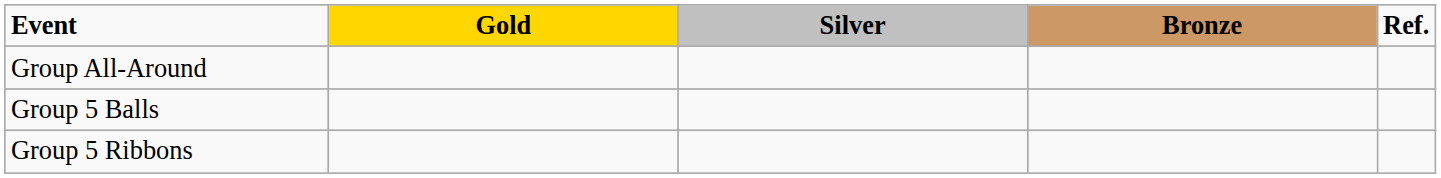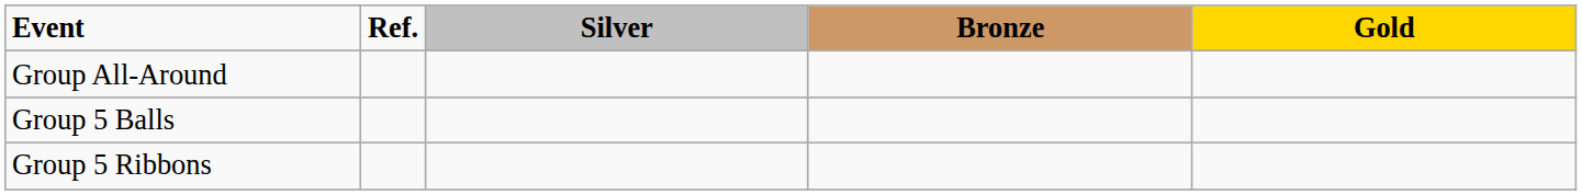columns swapped: Gold <-> Ref.
